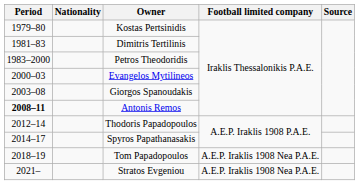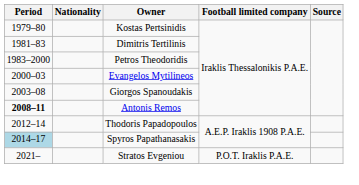Spyros Papathanasakis | Period: no background -> lightblue background
- row: 2018–19 | Tom Papadopoulos | A.E.P. Iraklis 1908 Nea P.A.E.
Stratos Evgeniou | Football limited company: A.E.P. Iraklis 1908 Nea P.A.E. -> P.O.T. Iraklis P.A.E.
